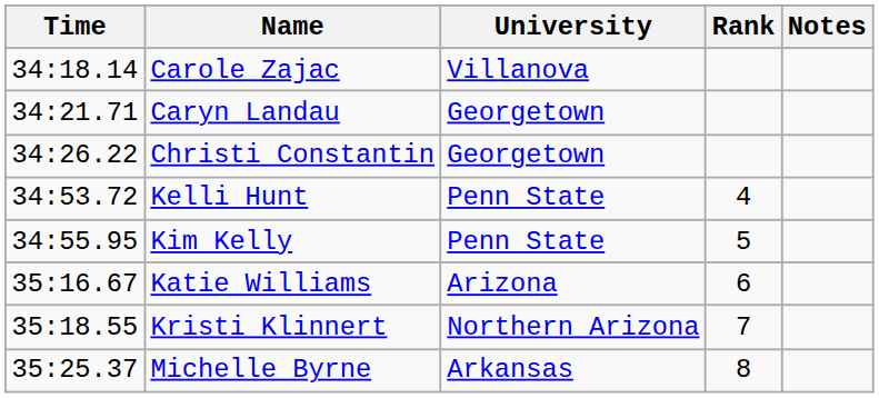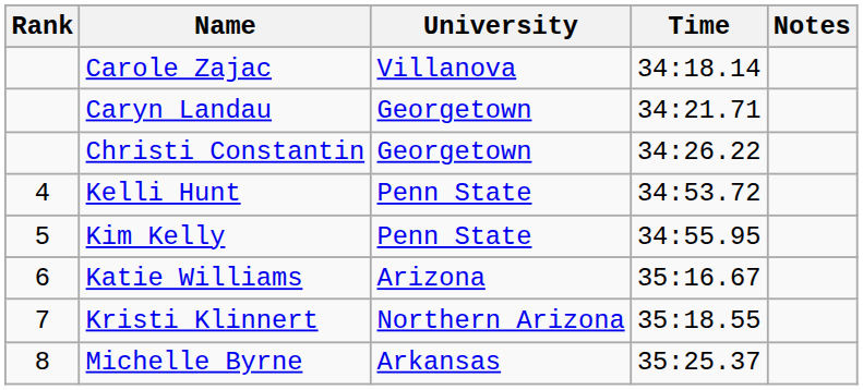columns swapped: Rank <-> Time
